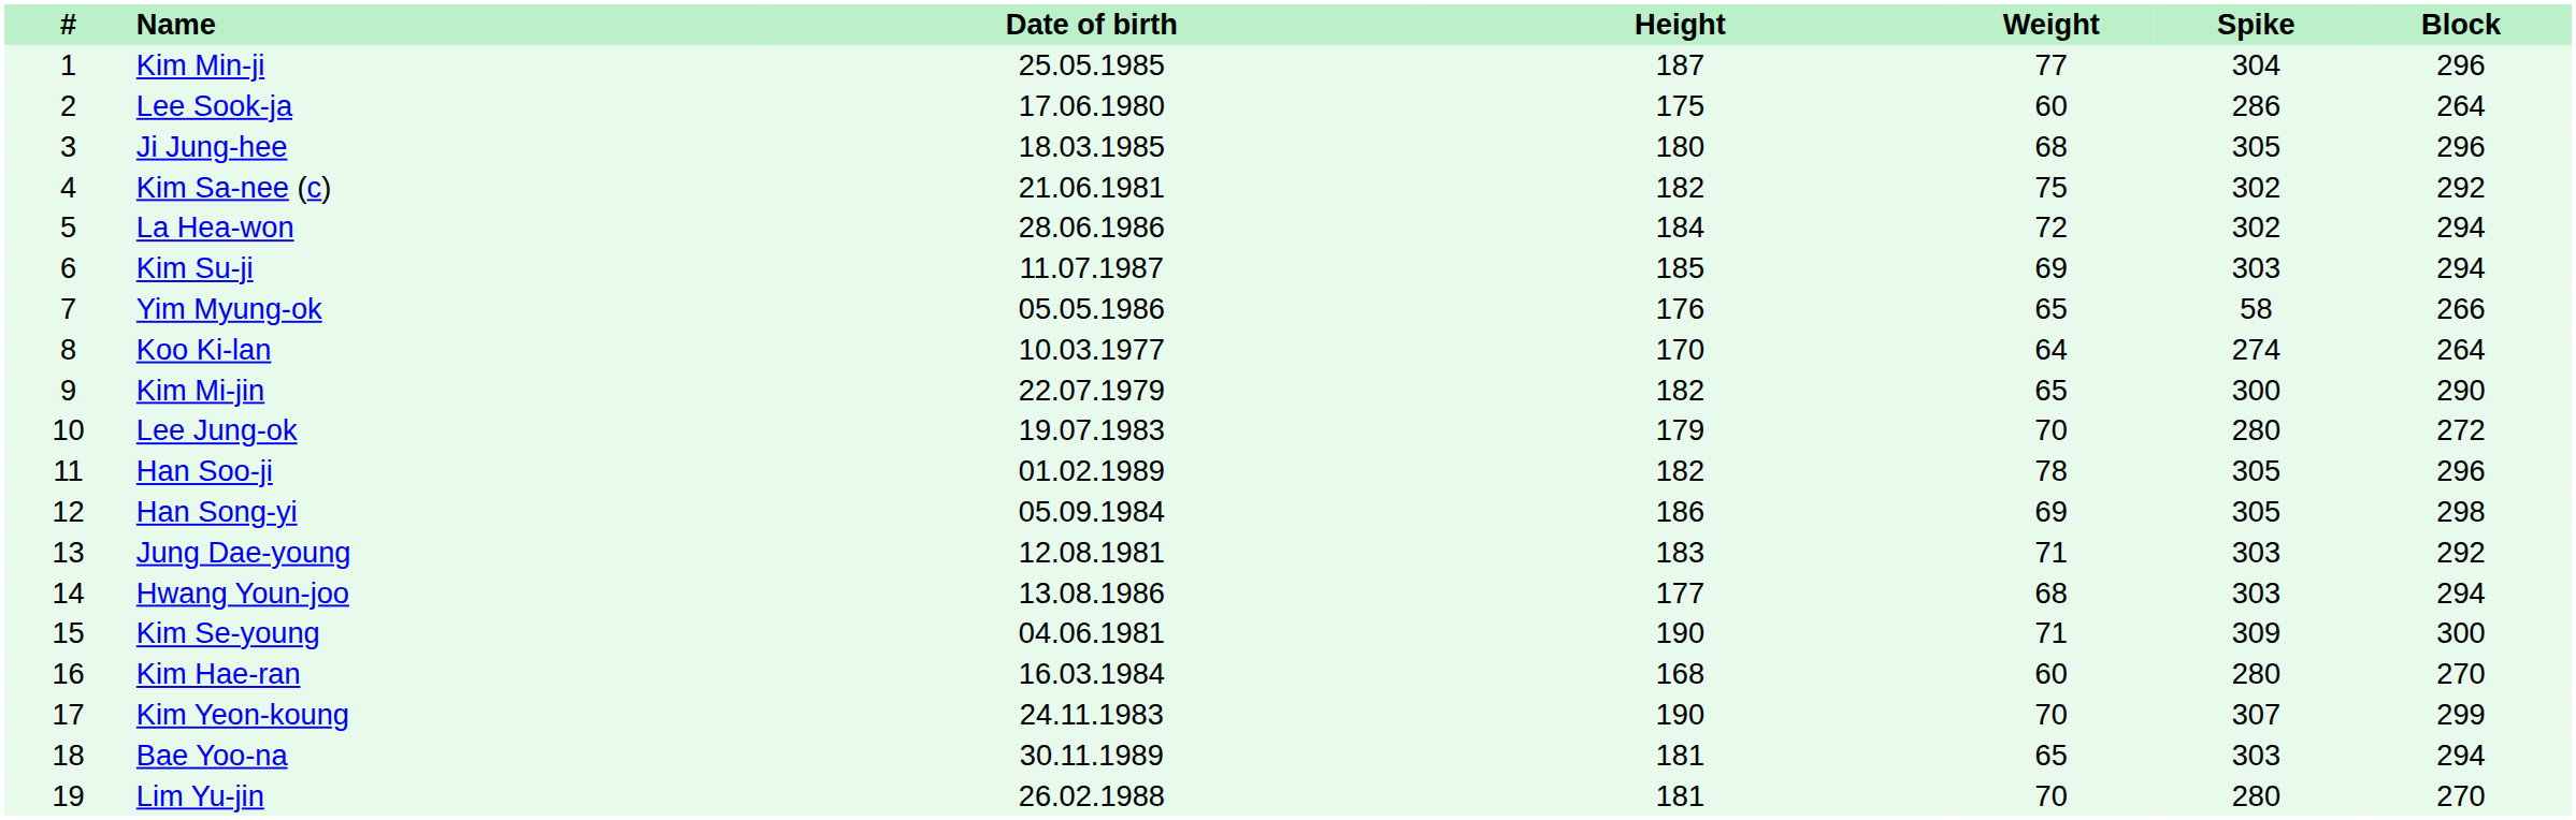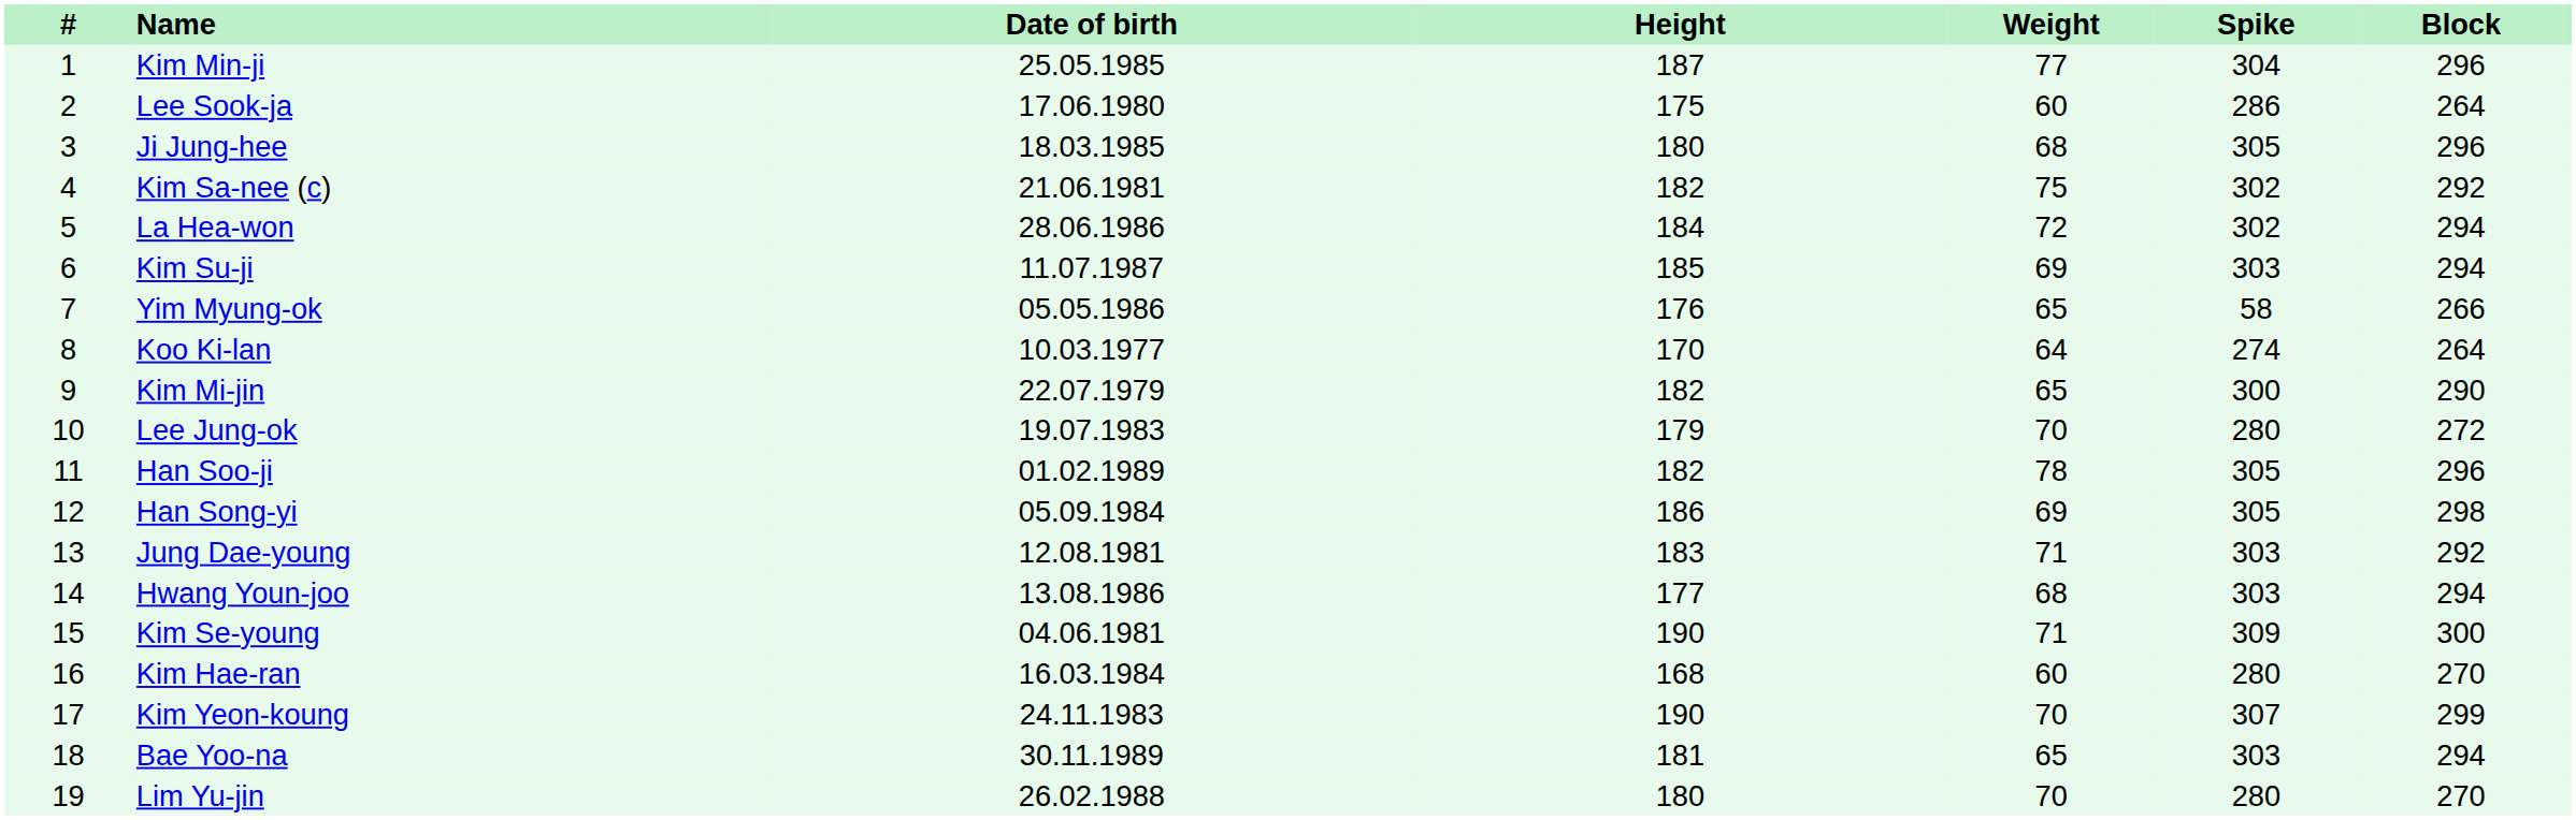Lim Yu-jin | Height: 181 -> 180
